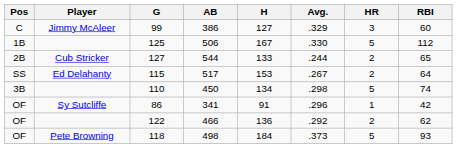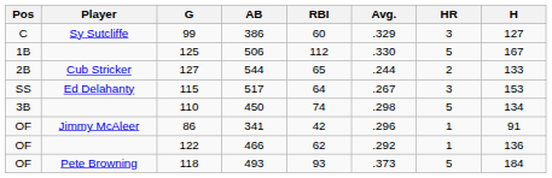columns swapped: H <-> RBI
99 | Player: Jimmy McAleer -> Sy Sutcliffe
115 | HR: 2 -> 3
86 | Player: Sy Sutcliffe -> Jimmy McAleer
122 | HR: 2 -> 1
118 | AB: 498 -> 493
